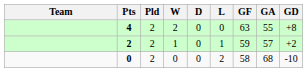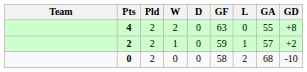columns swapped: L <-> GF
